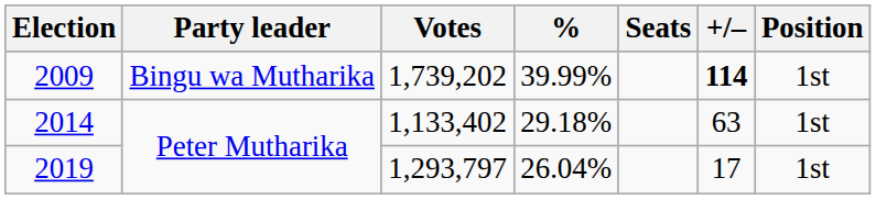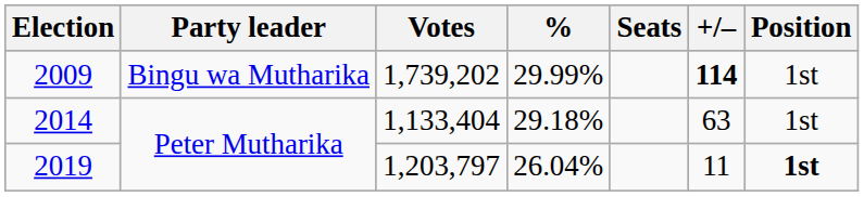2009 | %: 39.99% -> 29.99%
2014 | Votes: 1,133,402 -> 1,133,404
2019 | Votes: 1,293,797 -> 1,203,797
2019 | +/–: 17 -> 11
2019 | Position: normal -> bold
